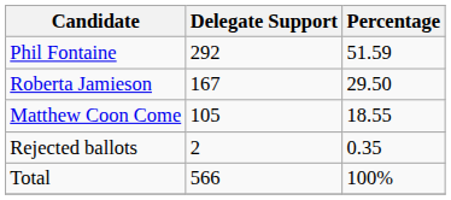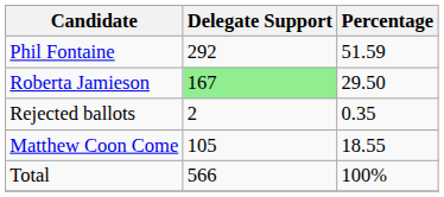Roberta Jamieson | Delegate Support: no background -> lightgreen background
rows swapped: Matthew Coon Come <-> Rejected ballots
